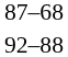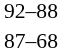rows swapped: 92–88 <-> 87–68
